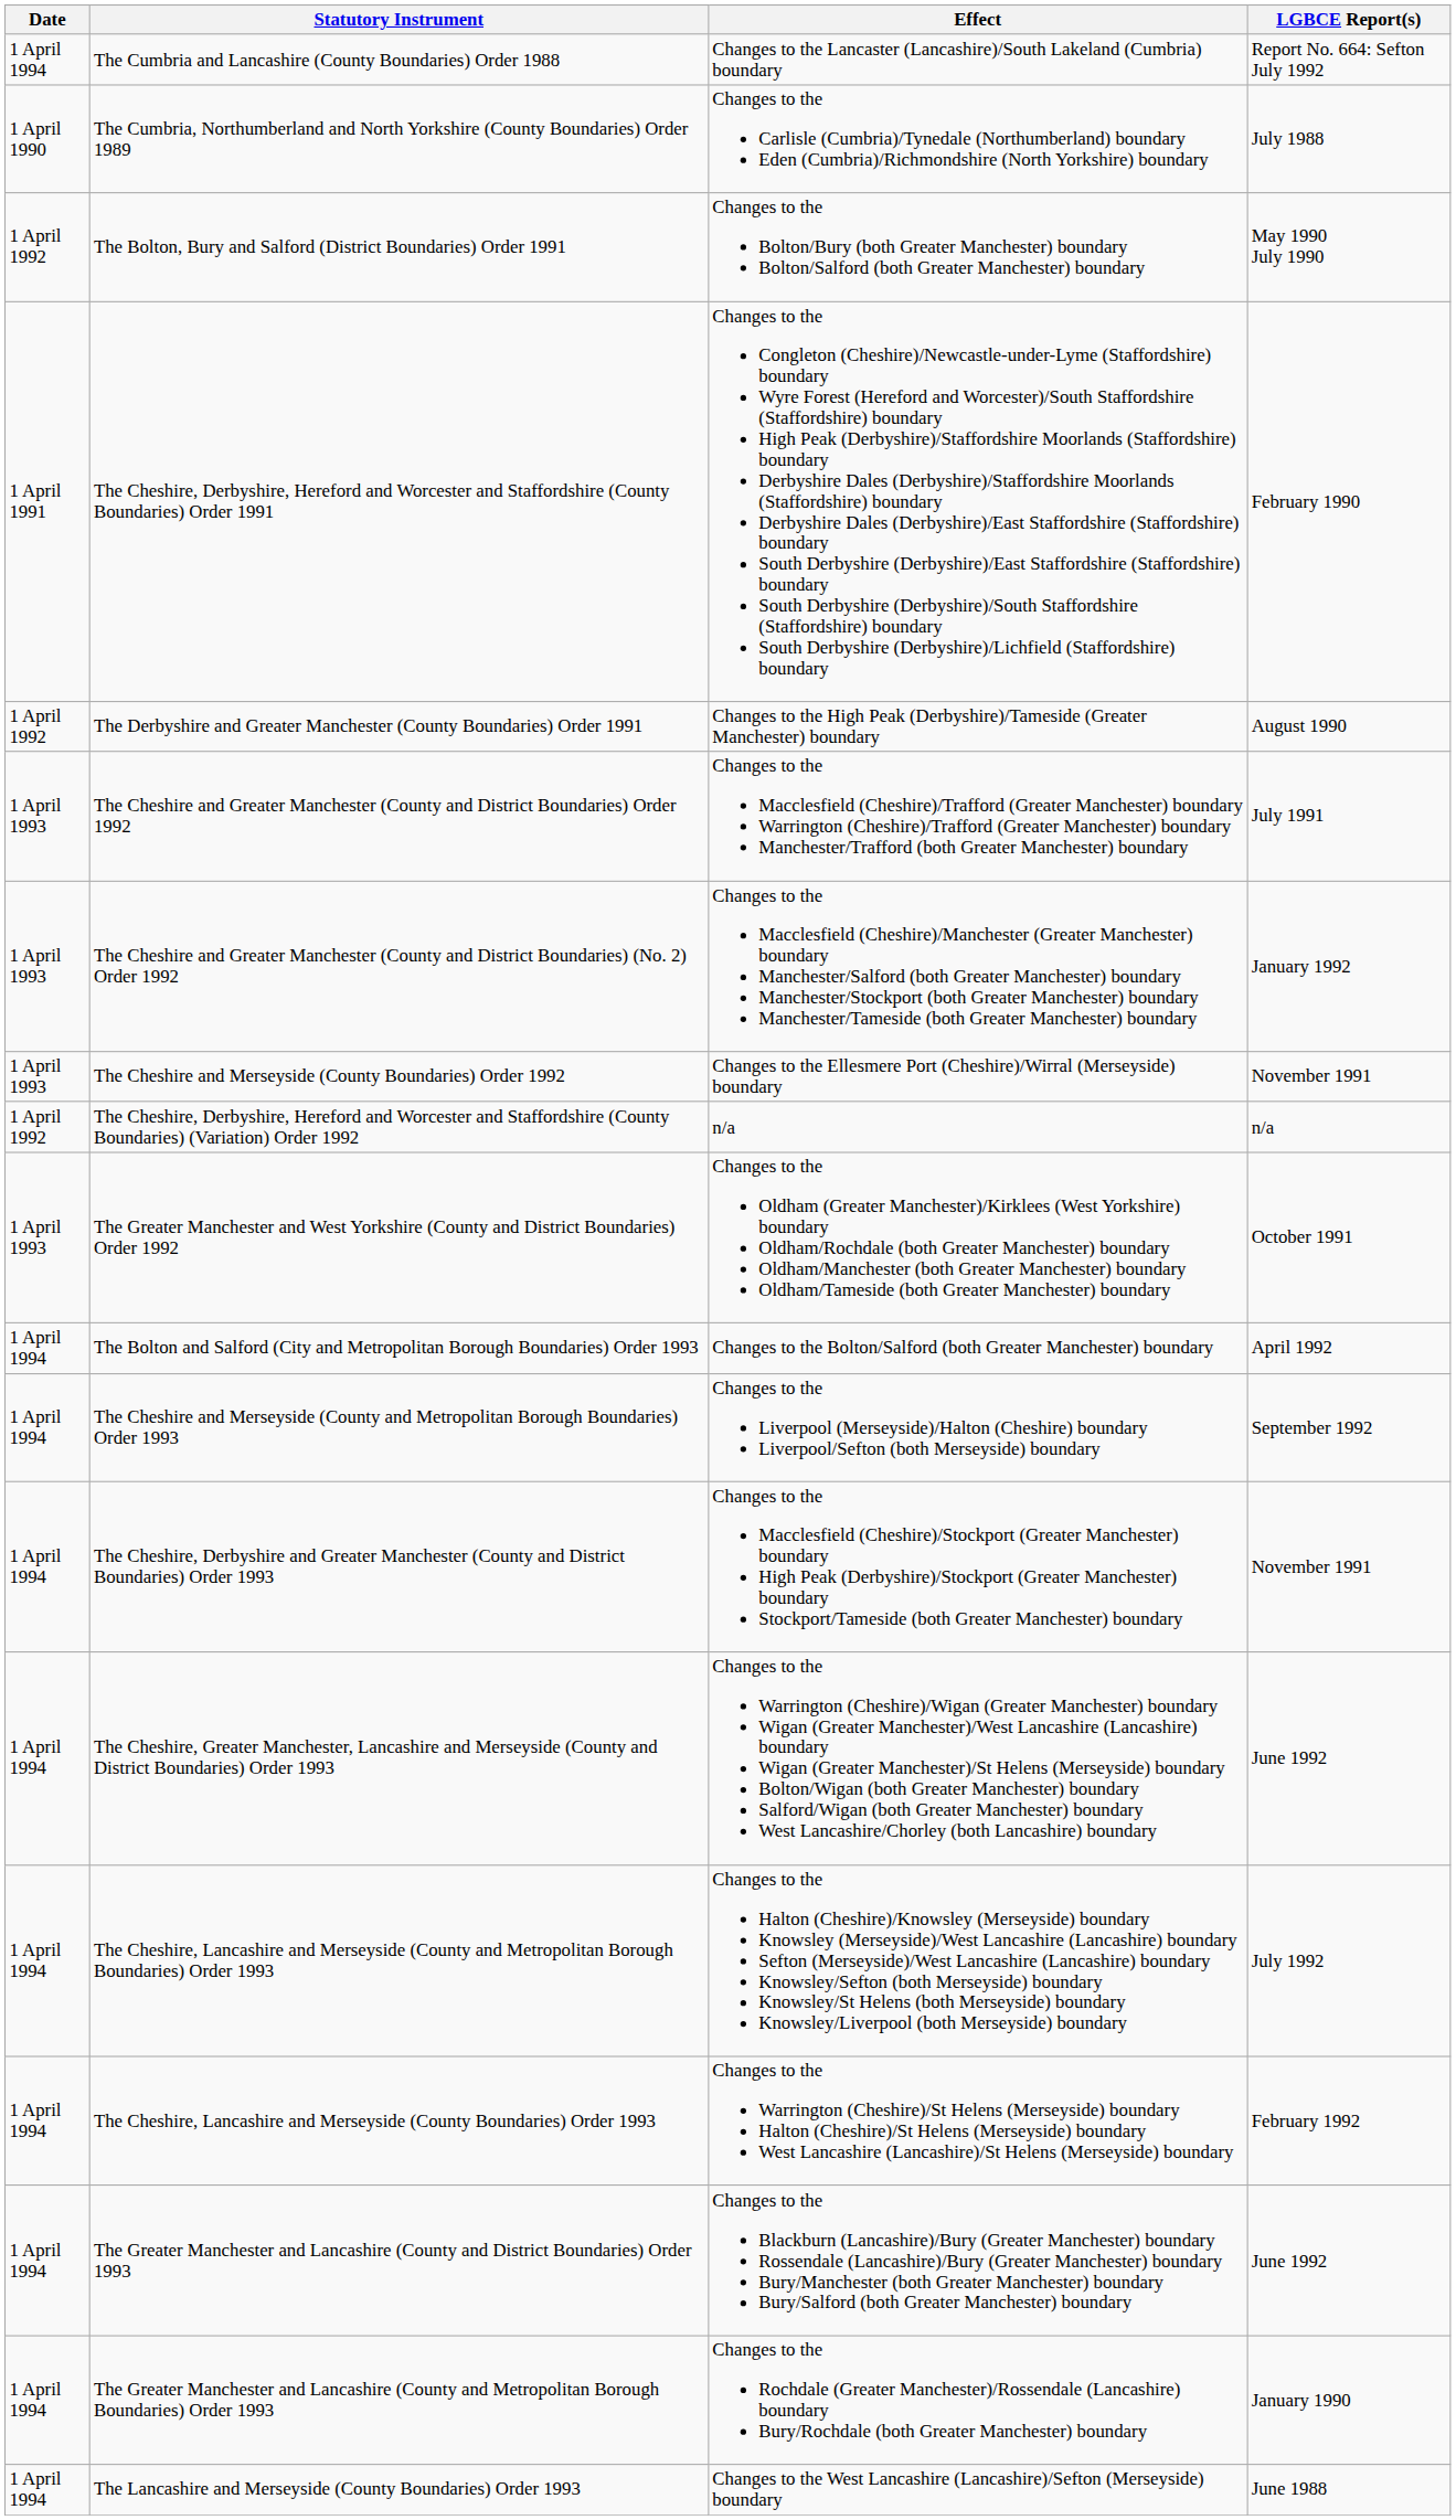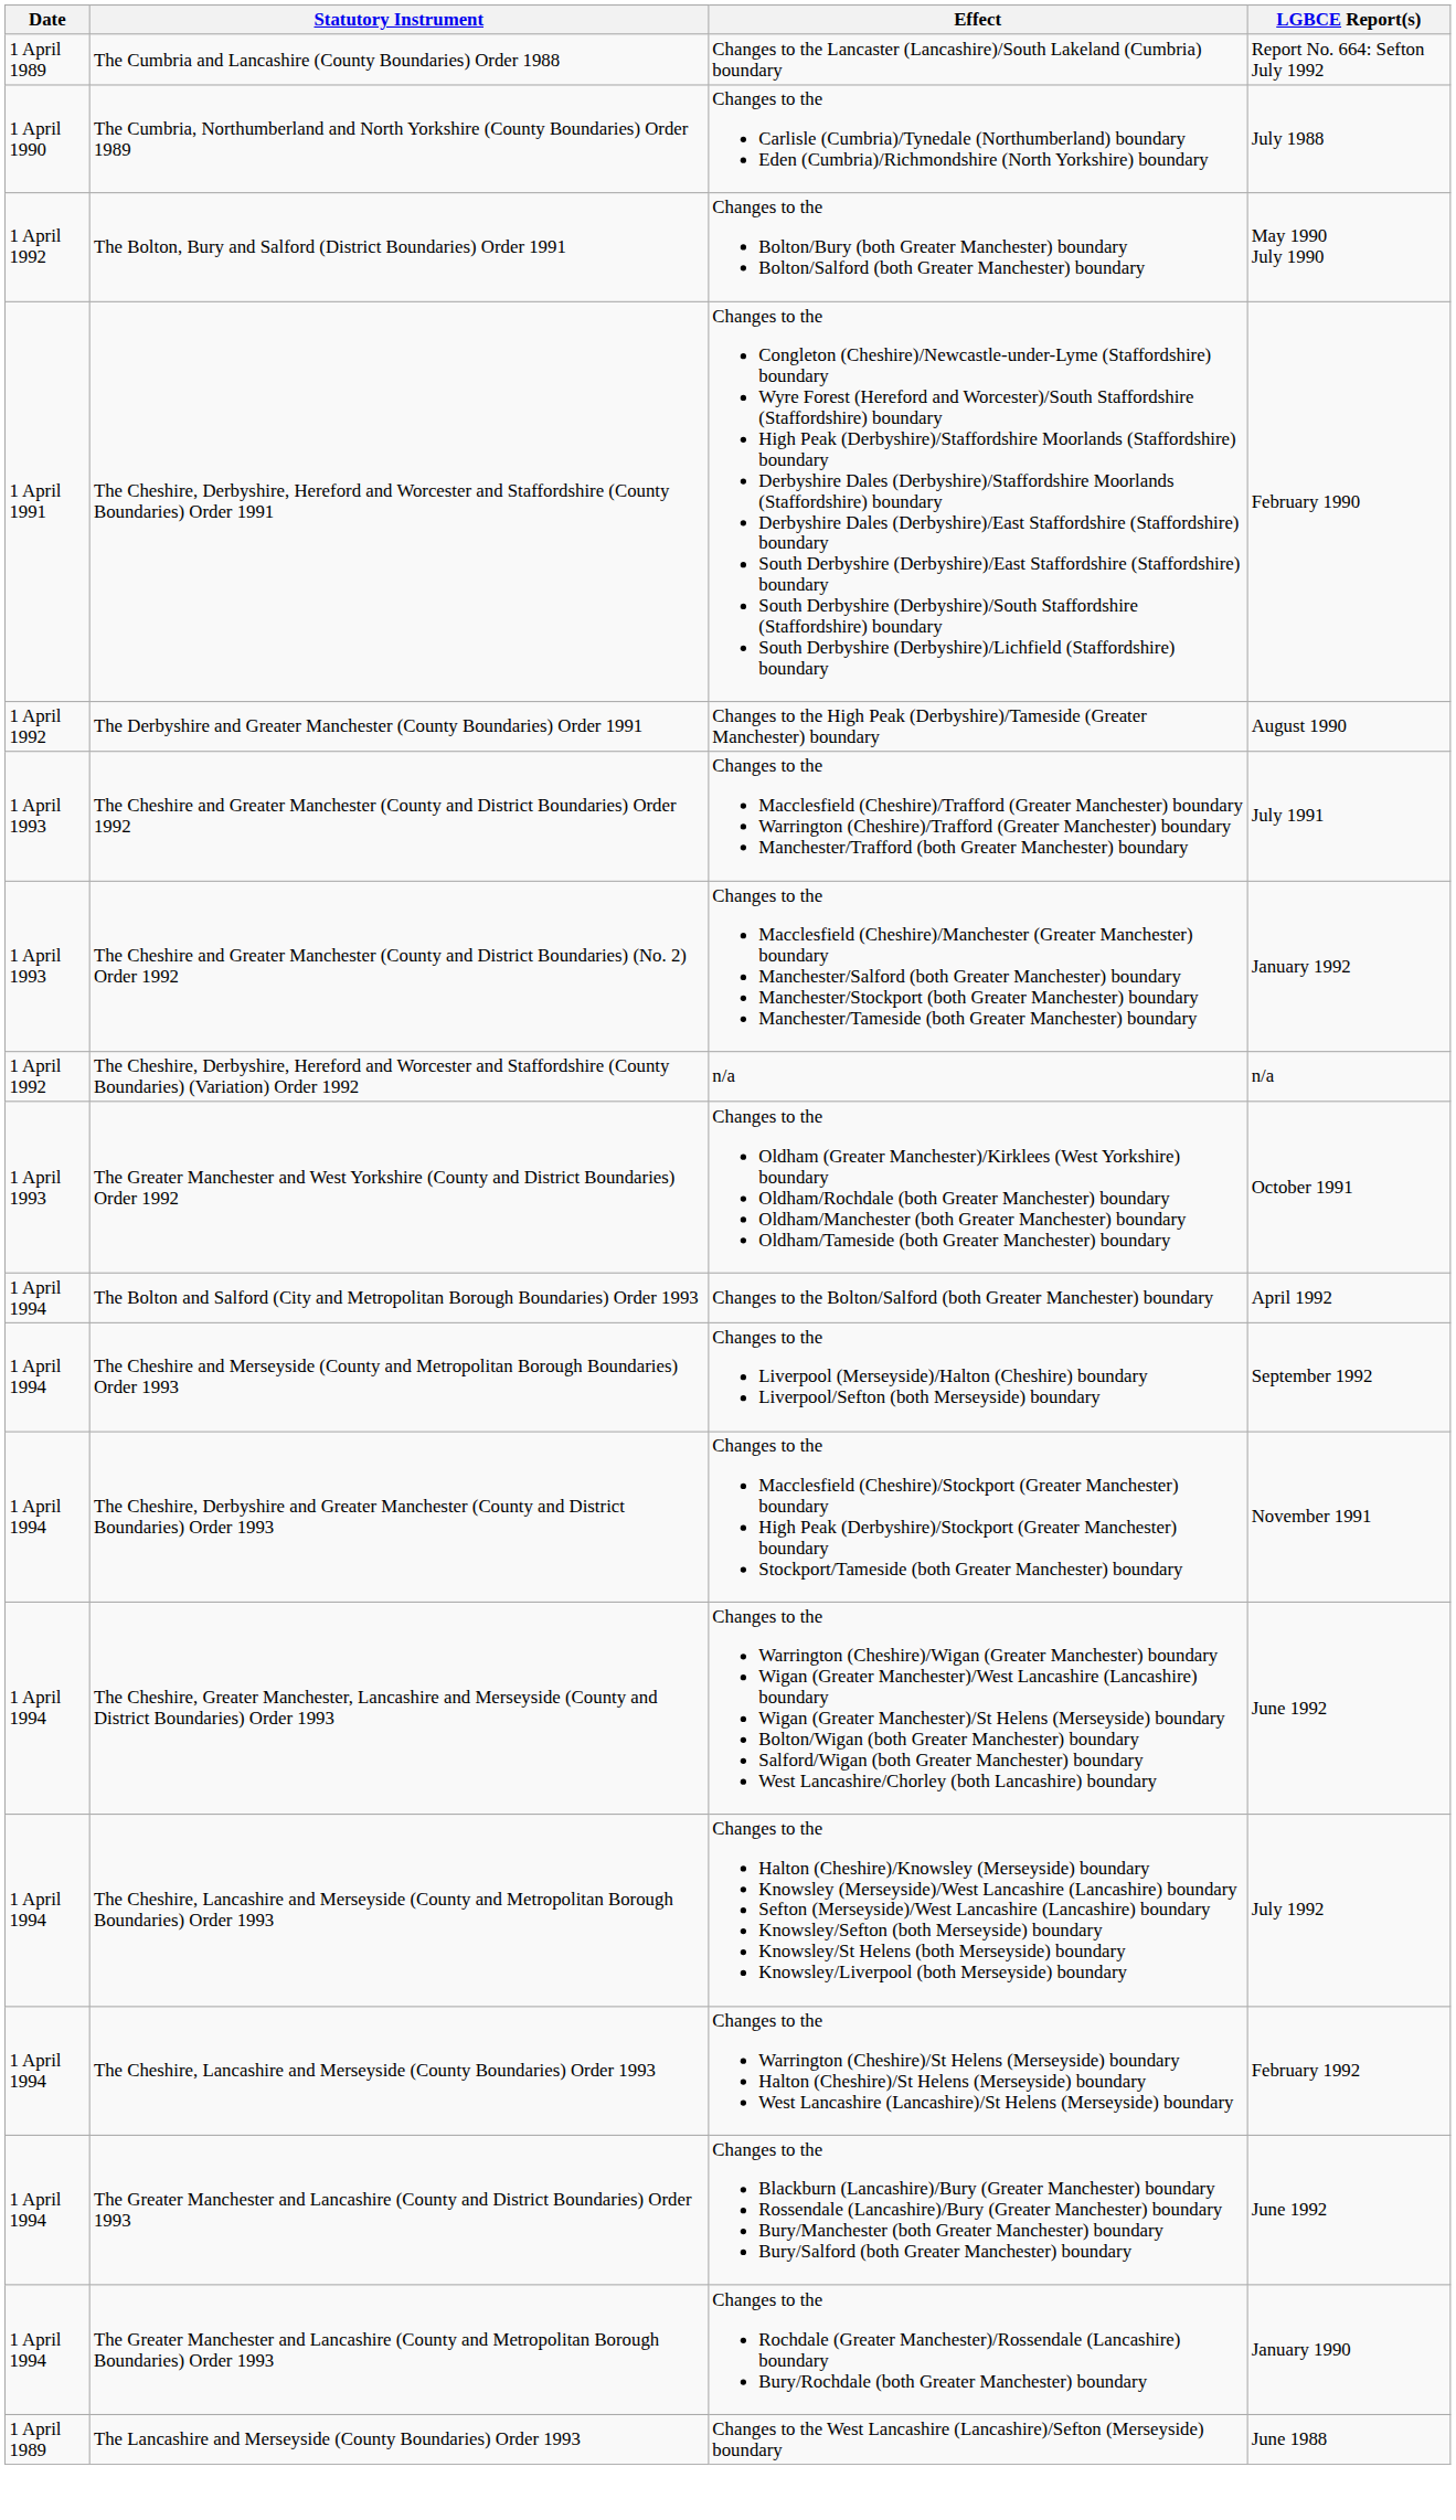The Cumbria and Lancashire (County Boundaries) Order 1988 | Date: 1 April 1994 -> 1 April 1989
- row: 1 April 1993 | The Cheshire and Merseyside (County Boundaries) Order 1992 | Changes to the Ellesmere Port (Cheshire)/Wirral (Merseyside) boundary | November 1991
The Lancashire and Merseyside (County Boundaries) Order 1993 | Date: 1 April 1994 -> 1 April 1989
